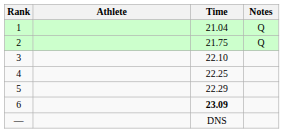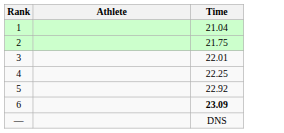- column: Notes | Q | Q
3 | Time: 22.10 -> 22.01
5 | Time: 22.29 -> 22.92
